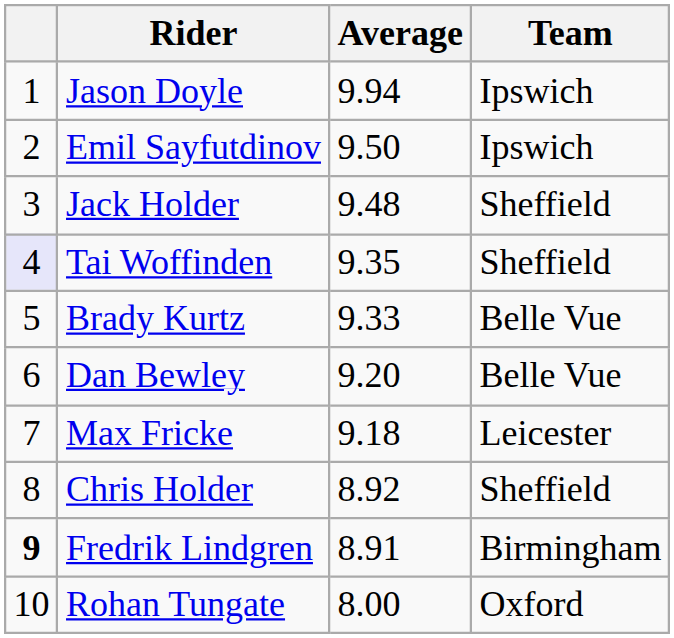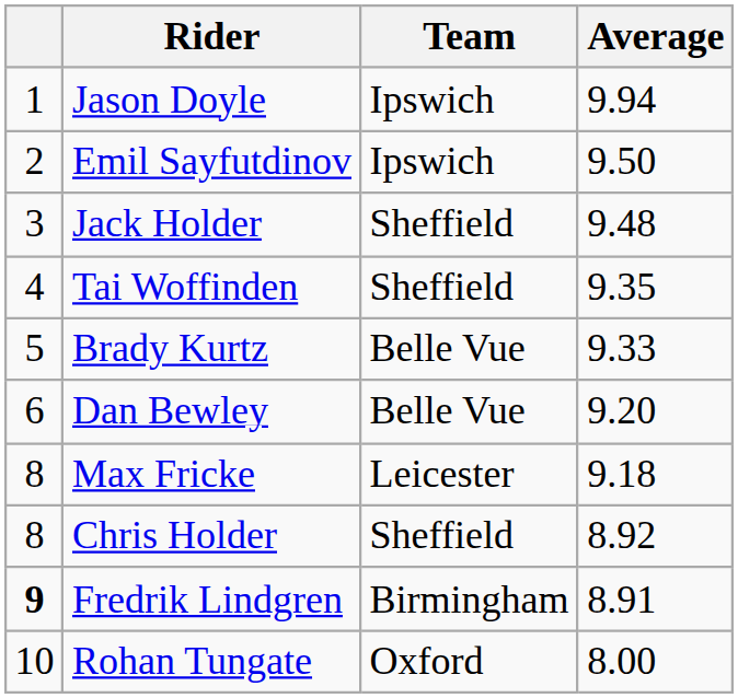columns swapped: Team <-> Average
Tai Woffinden | column 1: lavender background -> no background
Max Fricke | column 1: 7 -> 8
